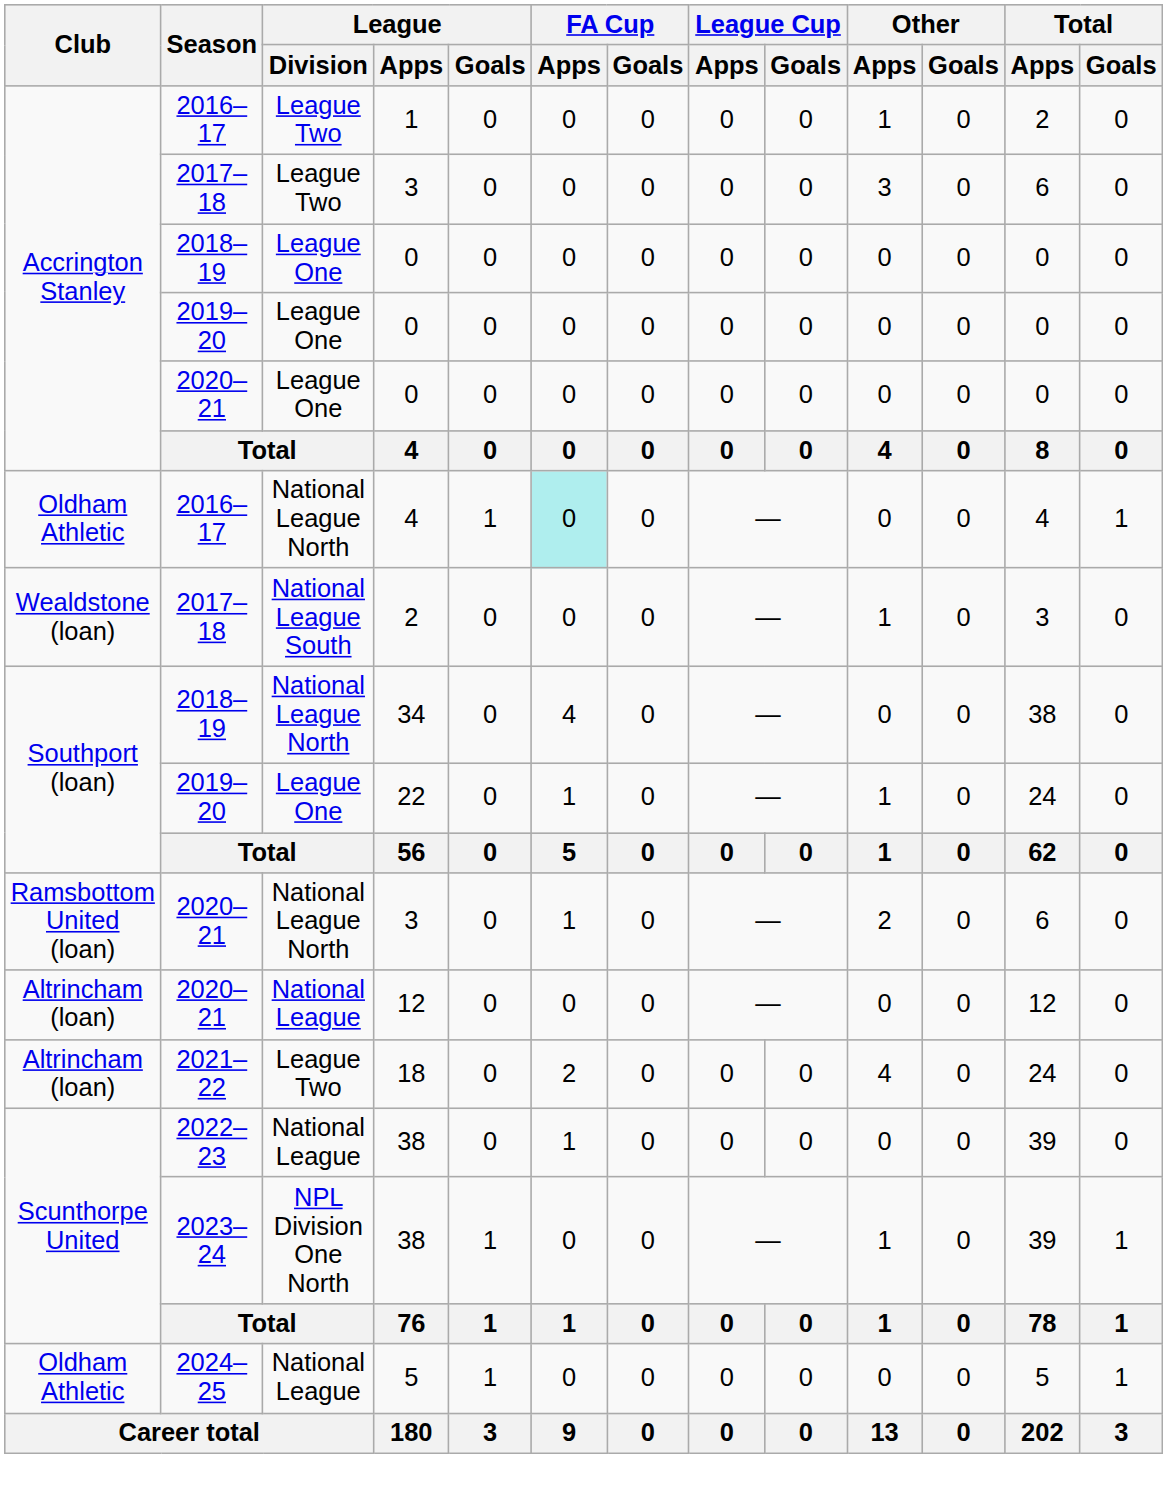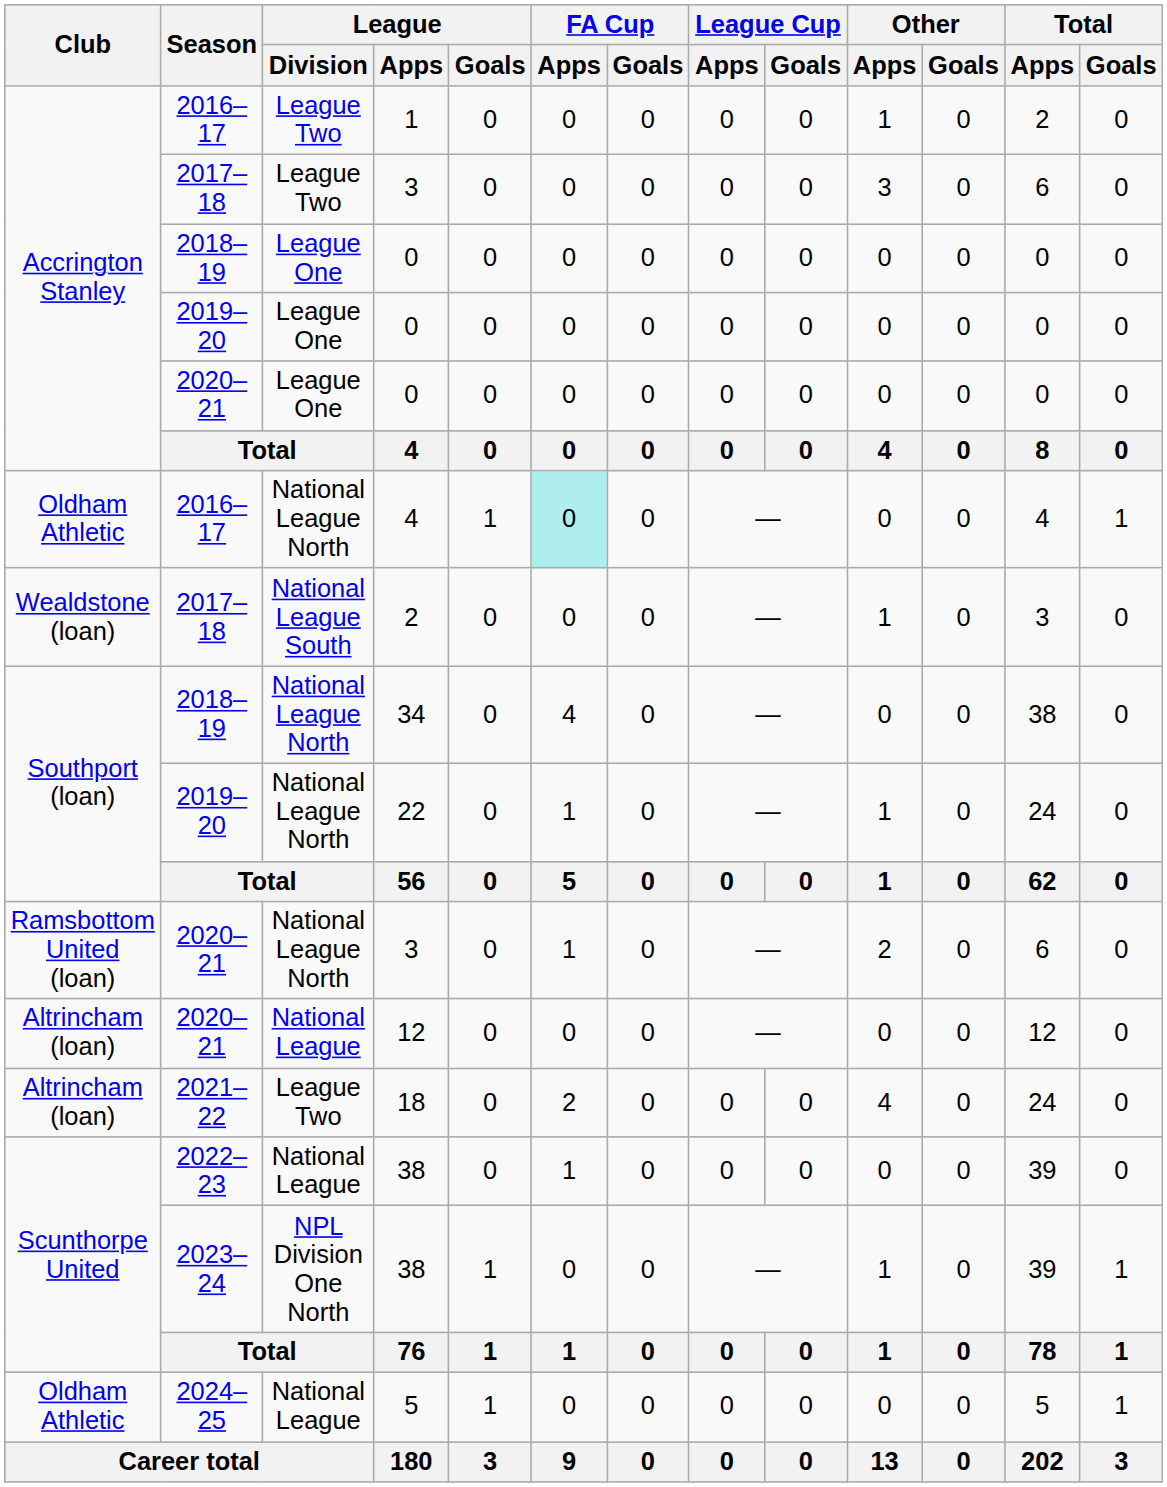22 | League / Division: League One -> National League North
